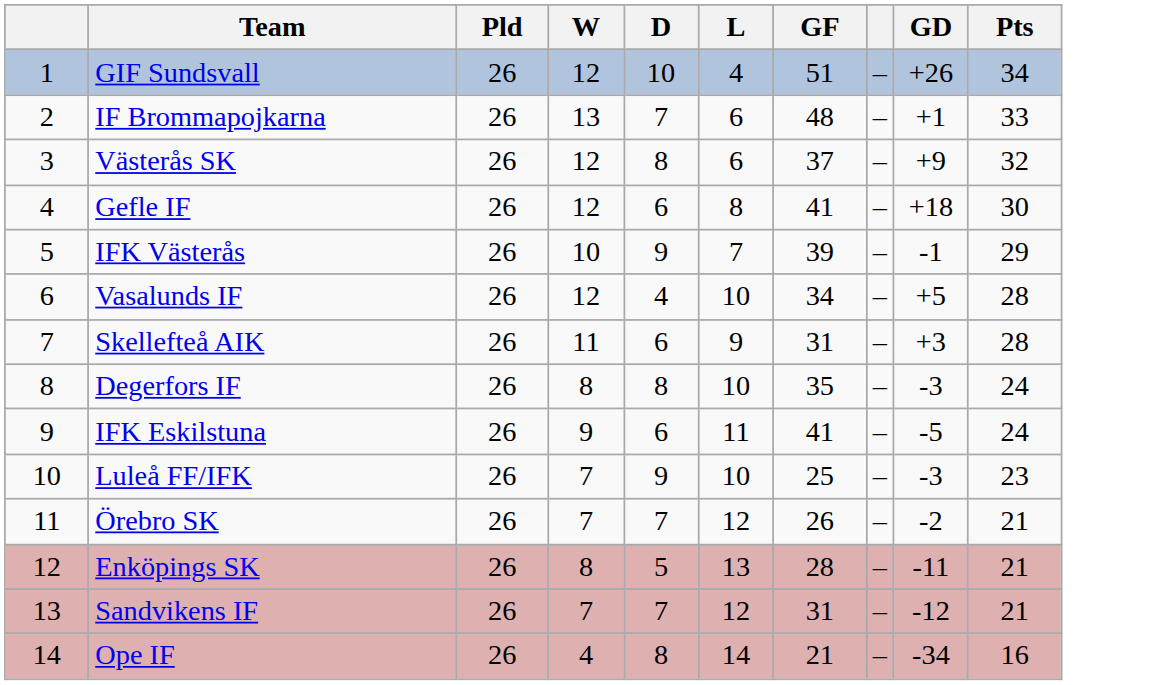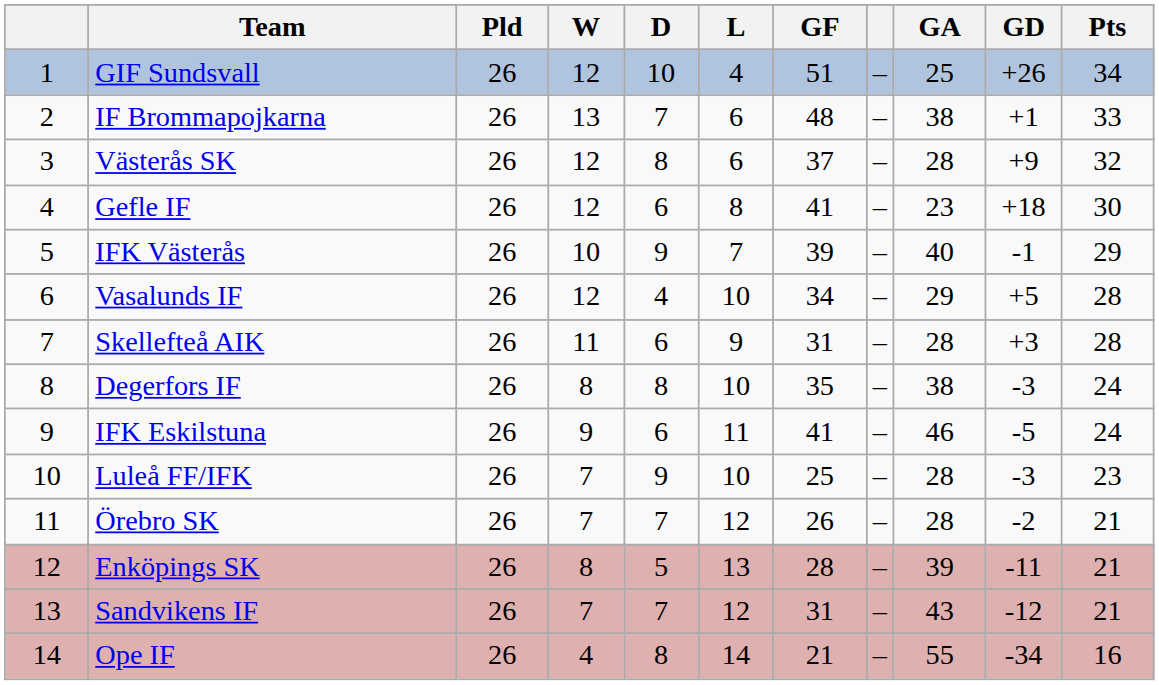+ column: GA | 25 | 38 | 28 | 23 | 40 | 29 | 28 | 38 | 46 | 28 | 28 | 39 | 43 | 55
